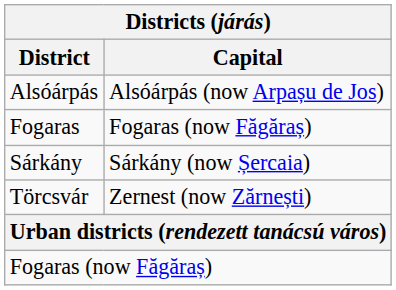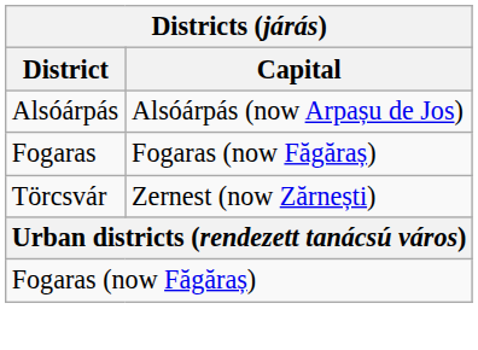- row: Sárkány | Sárkány (now Șercaia)
